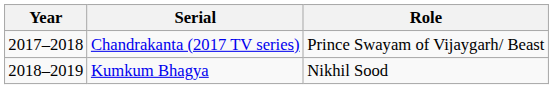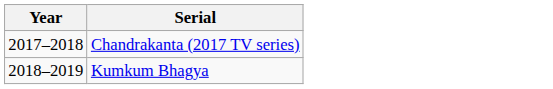- column: Role | Prince Swayam of Vijaygarh/ Beast | Nikhil Sood
